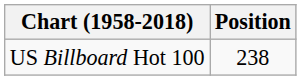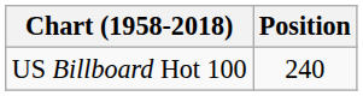US Billboard Hot 100 | Position: 238 -> 240
